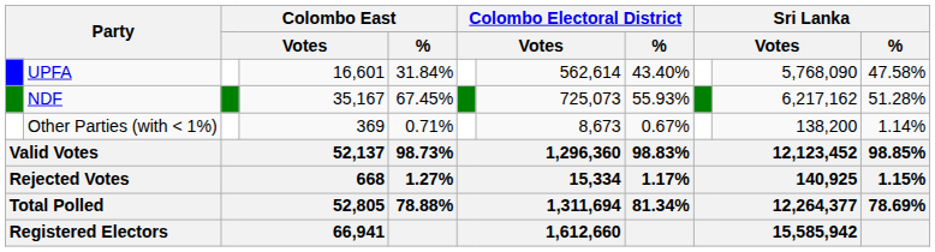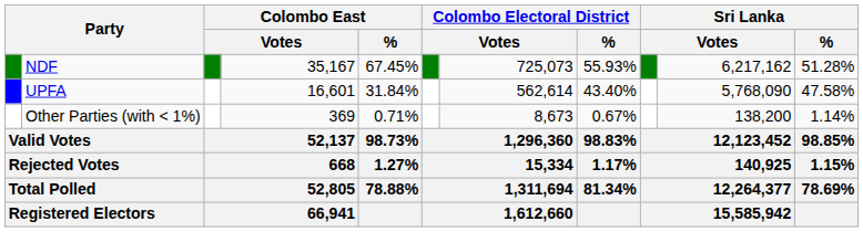rows swapped: NDF <-> UPFA
